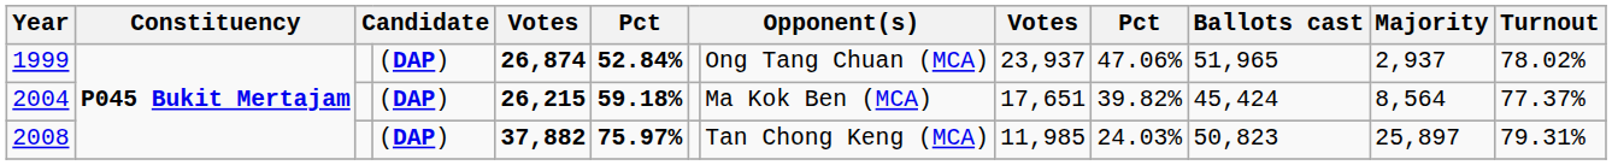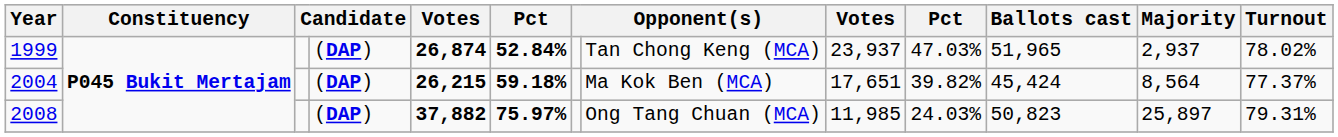1999 | column 8: Ong Tang Chuan (MCA) -> Tan Chong Keng (MCA)
1999 | column 10: 47.06% -> 47.03%
2008 | column 8: Tan Chong Keng (MCA) -> Ong Tang Chuan (MCA)
